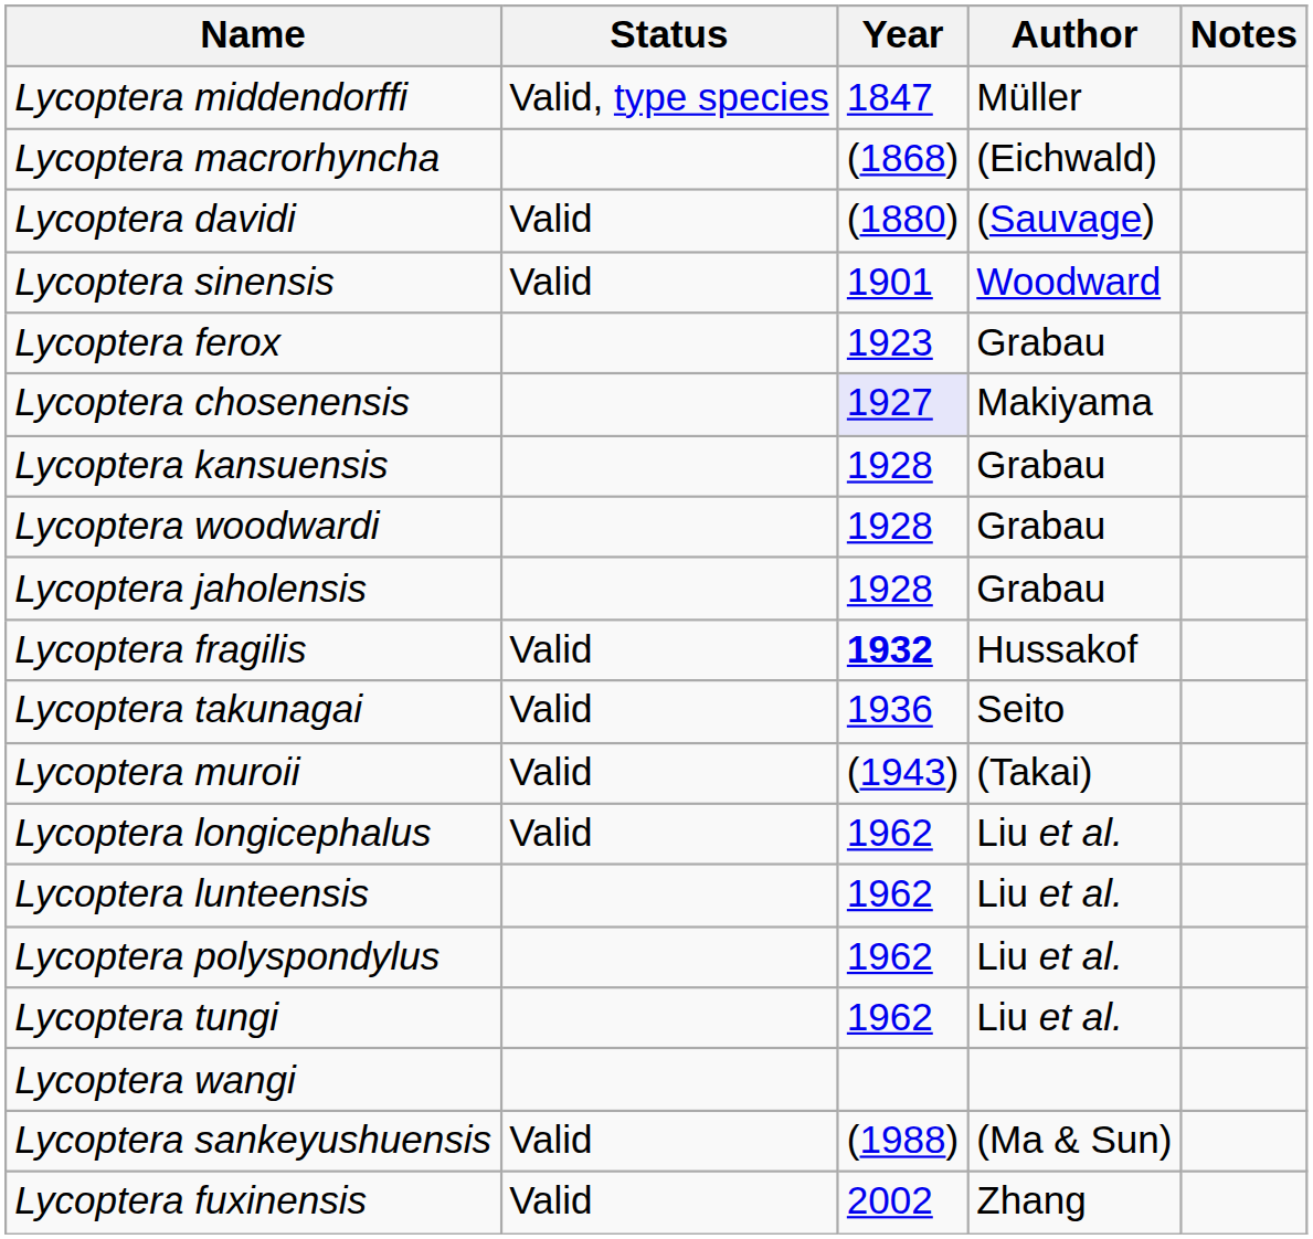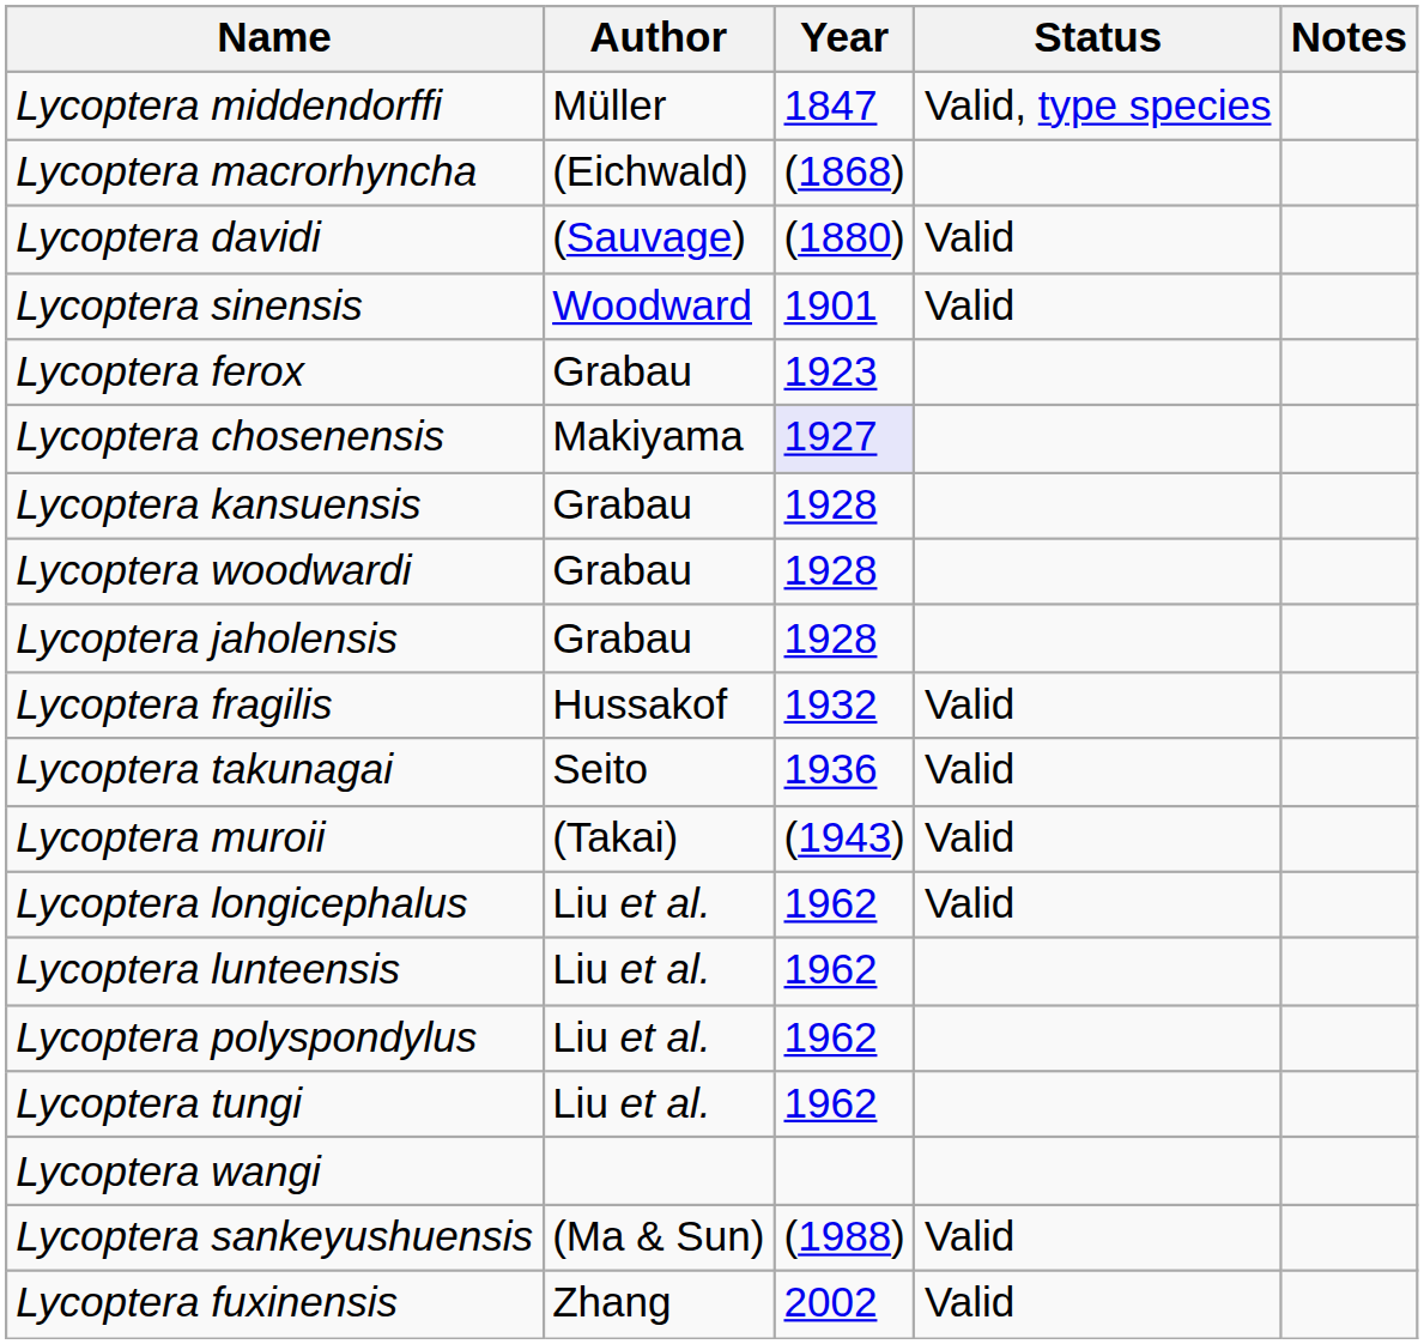columns swapped: Author <-> Status
Lycoptera fragilis | Year: bold -> normal
